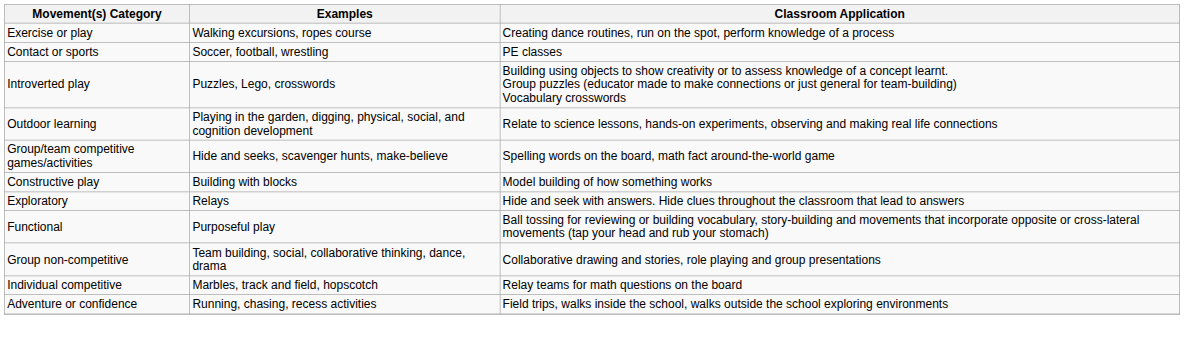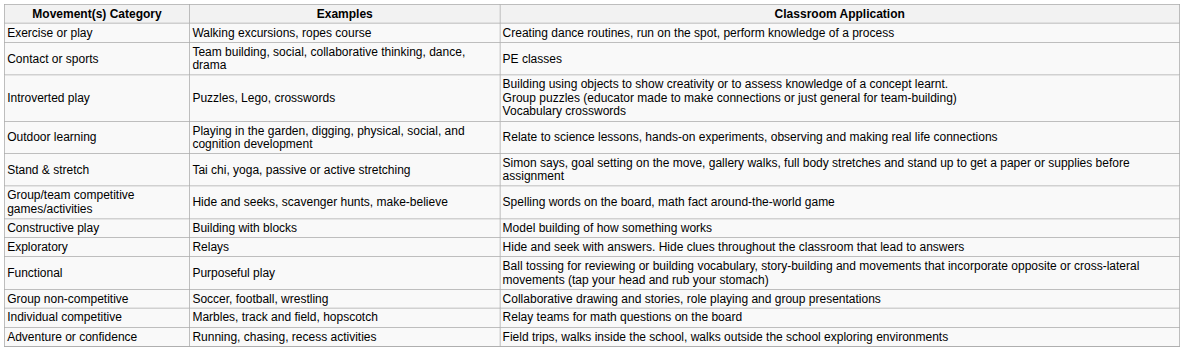Contact or sports | Examples: Soccer, football, wrestling -> Team building, social, collaborative thinking, dance, drama
+ row: Stand & stretch | Tai chi, yoga, passive or active stretching | Simon says, goal setting on the move, gallery walks, full body stretches and stand up to get a paper or supplies before assignment
Group non-competitive | Examples: Team building, social, collaborative thinking, dance, drama -> Soccer, football, wrestling
